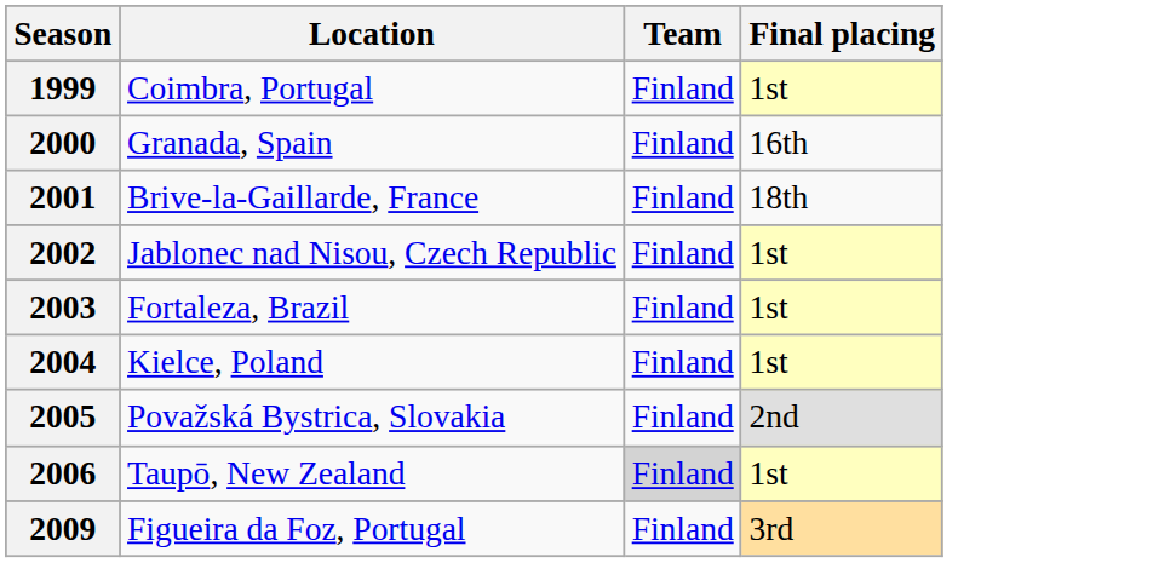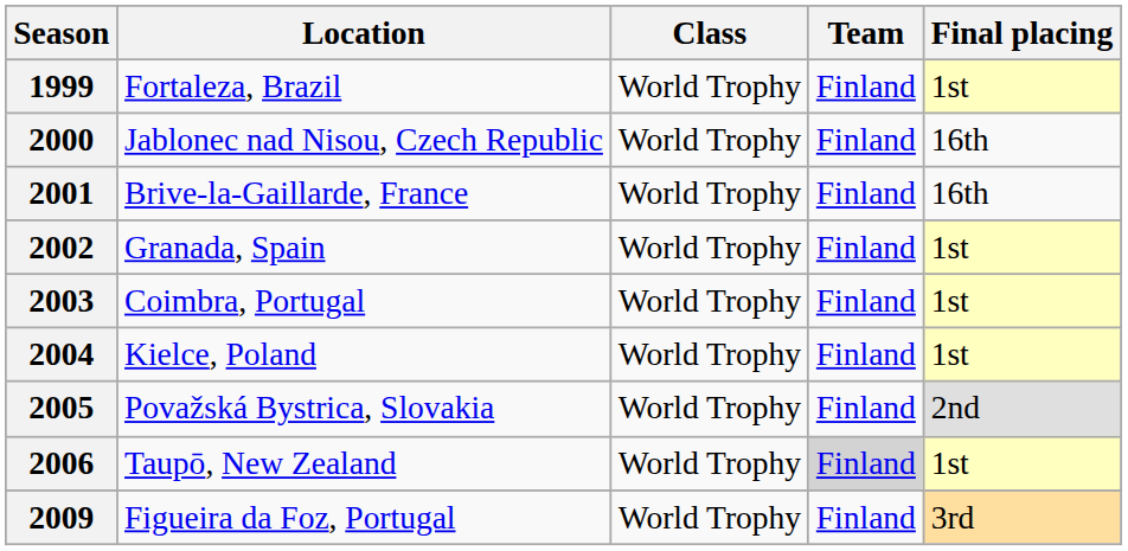+ column: Class | World Trophy | World Trophy | World Trophy | World Trophy | World Trophy | World Trophy | World Trophy | World Trophy | World Trophy
1999 | Location: Coimbra, Portugal -> Fortaleza, Brazil
2000 | Location: Granada, Spain -> Jablonec nad Nisou, Czech Republic
2001 | Final placing: 18th -> 16th
2002 | Location: Jablonec nad Nisou, Czech Republic -> Granada, Spain
2003 | Location: Fortaleza, Brazil -> Coimbra, Portugal
